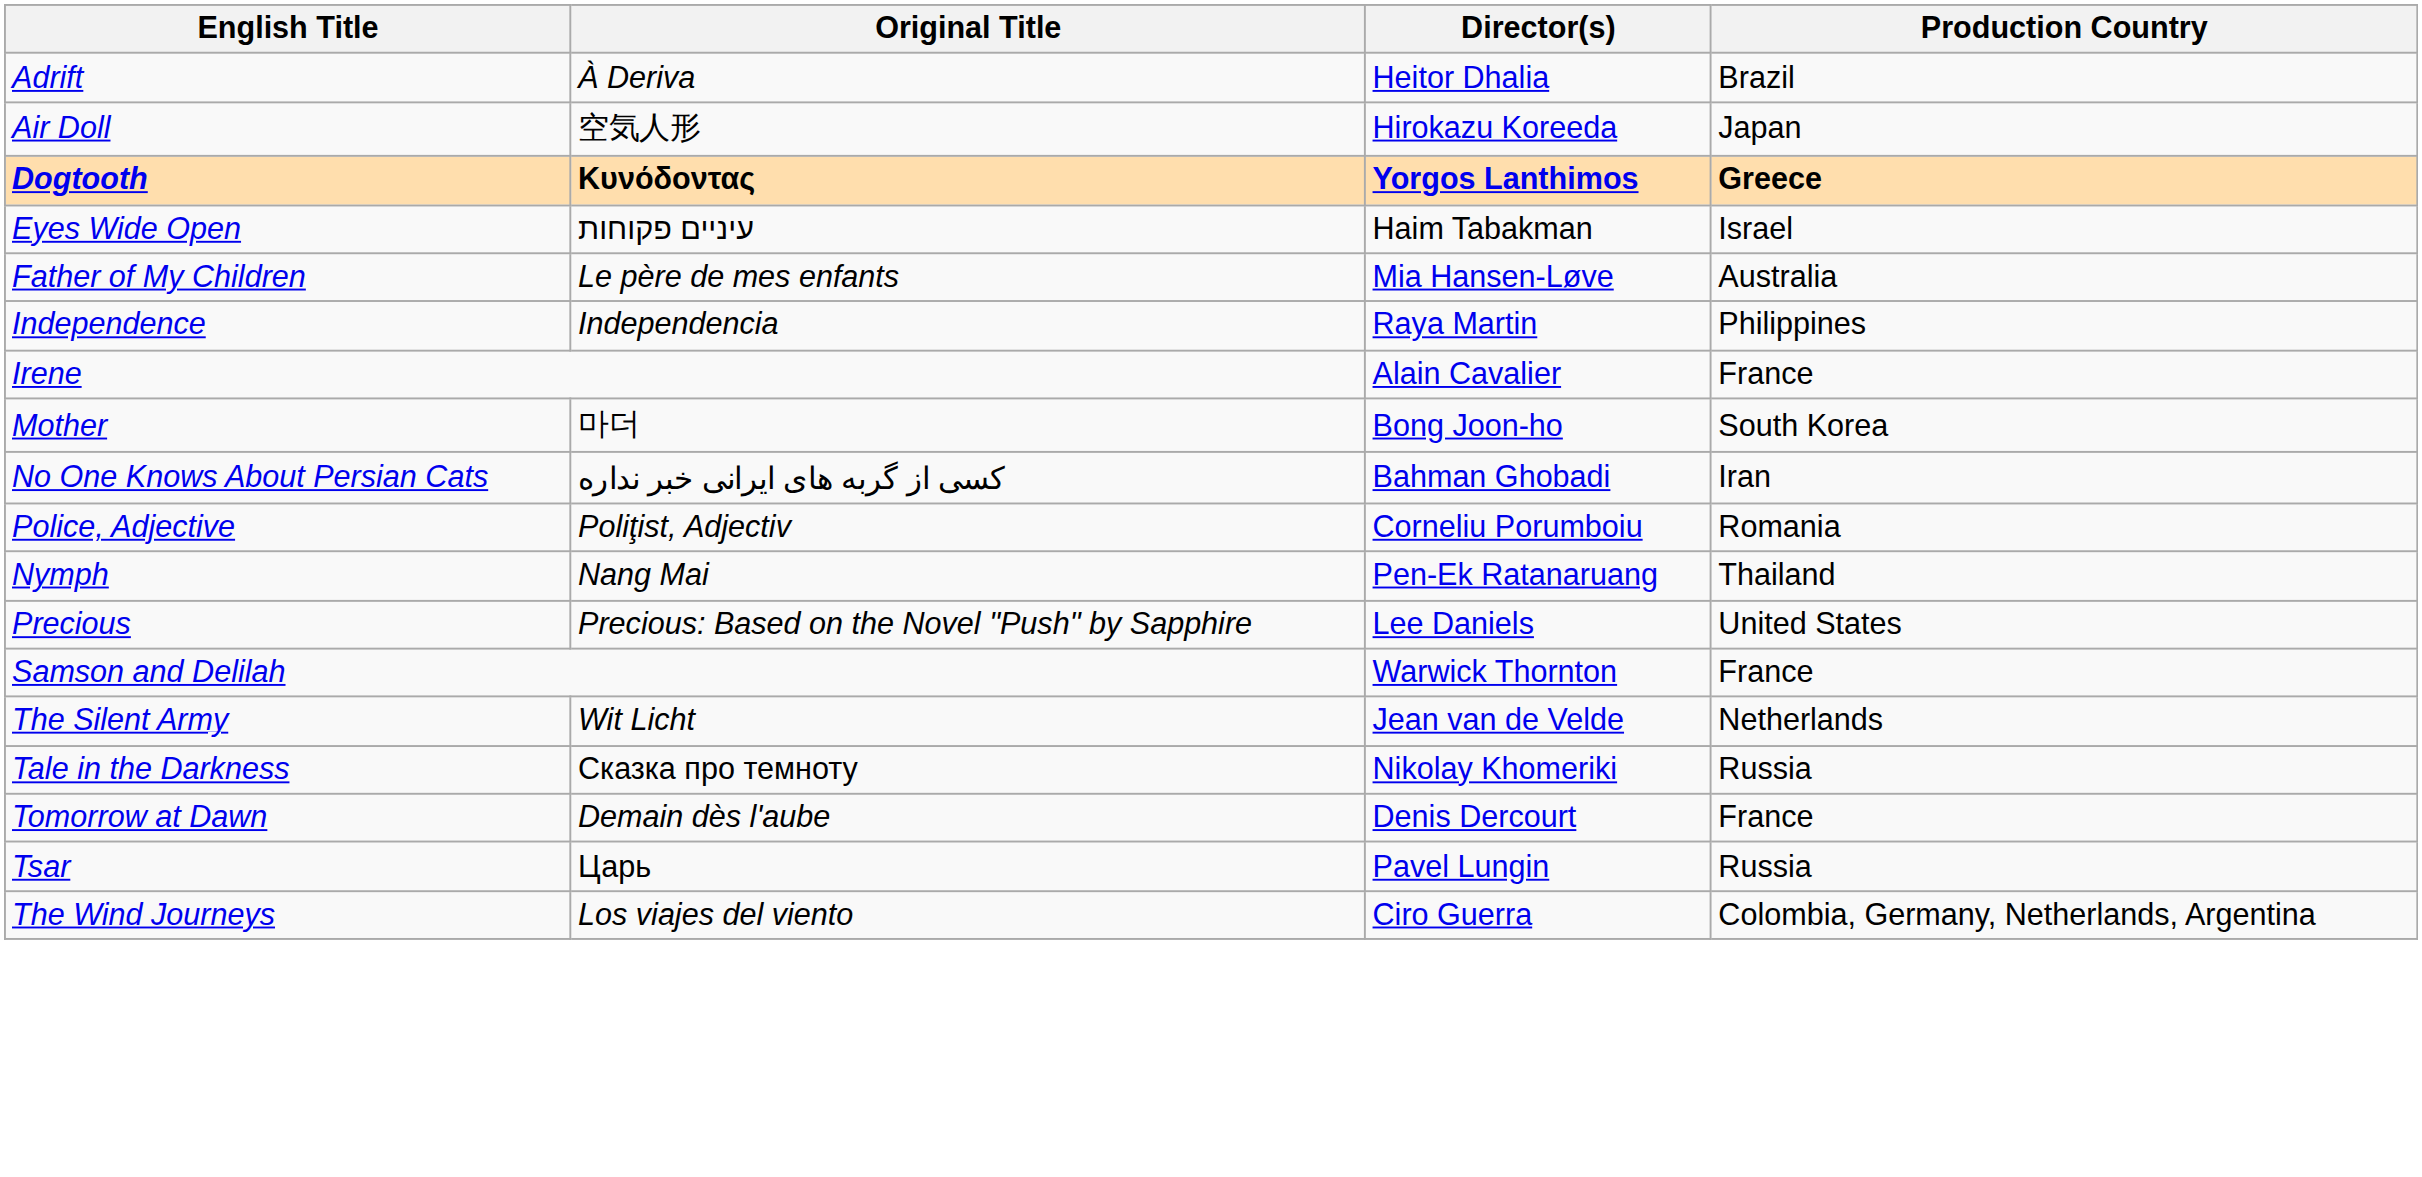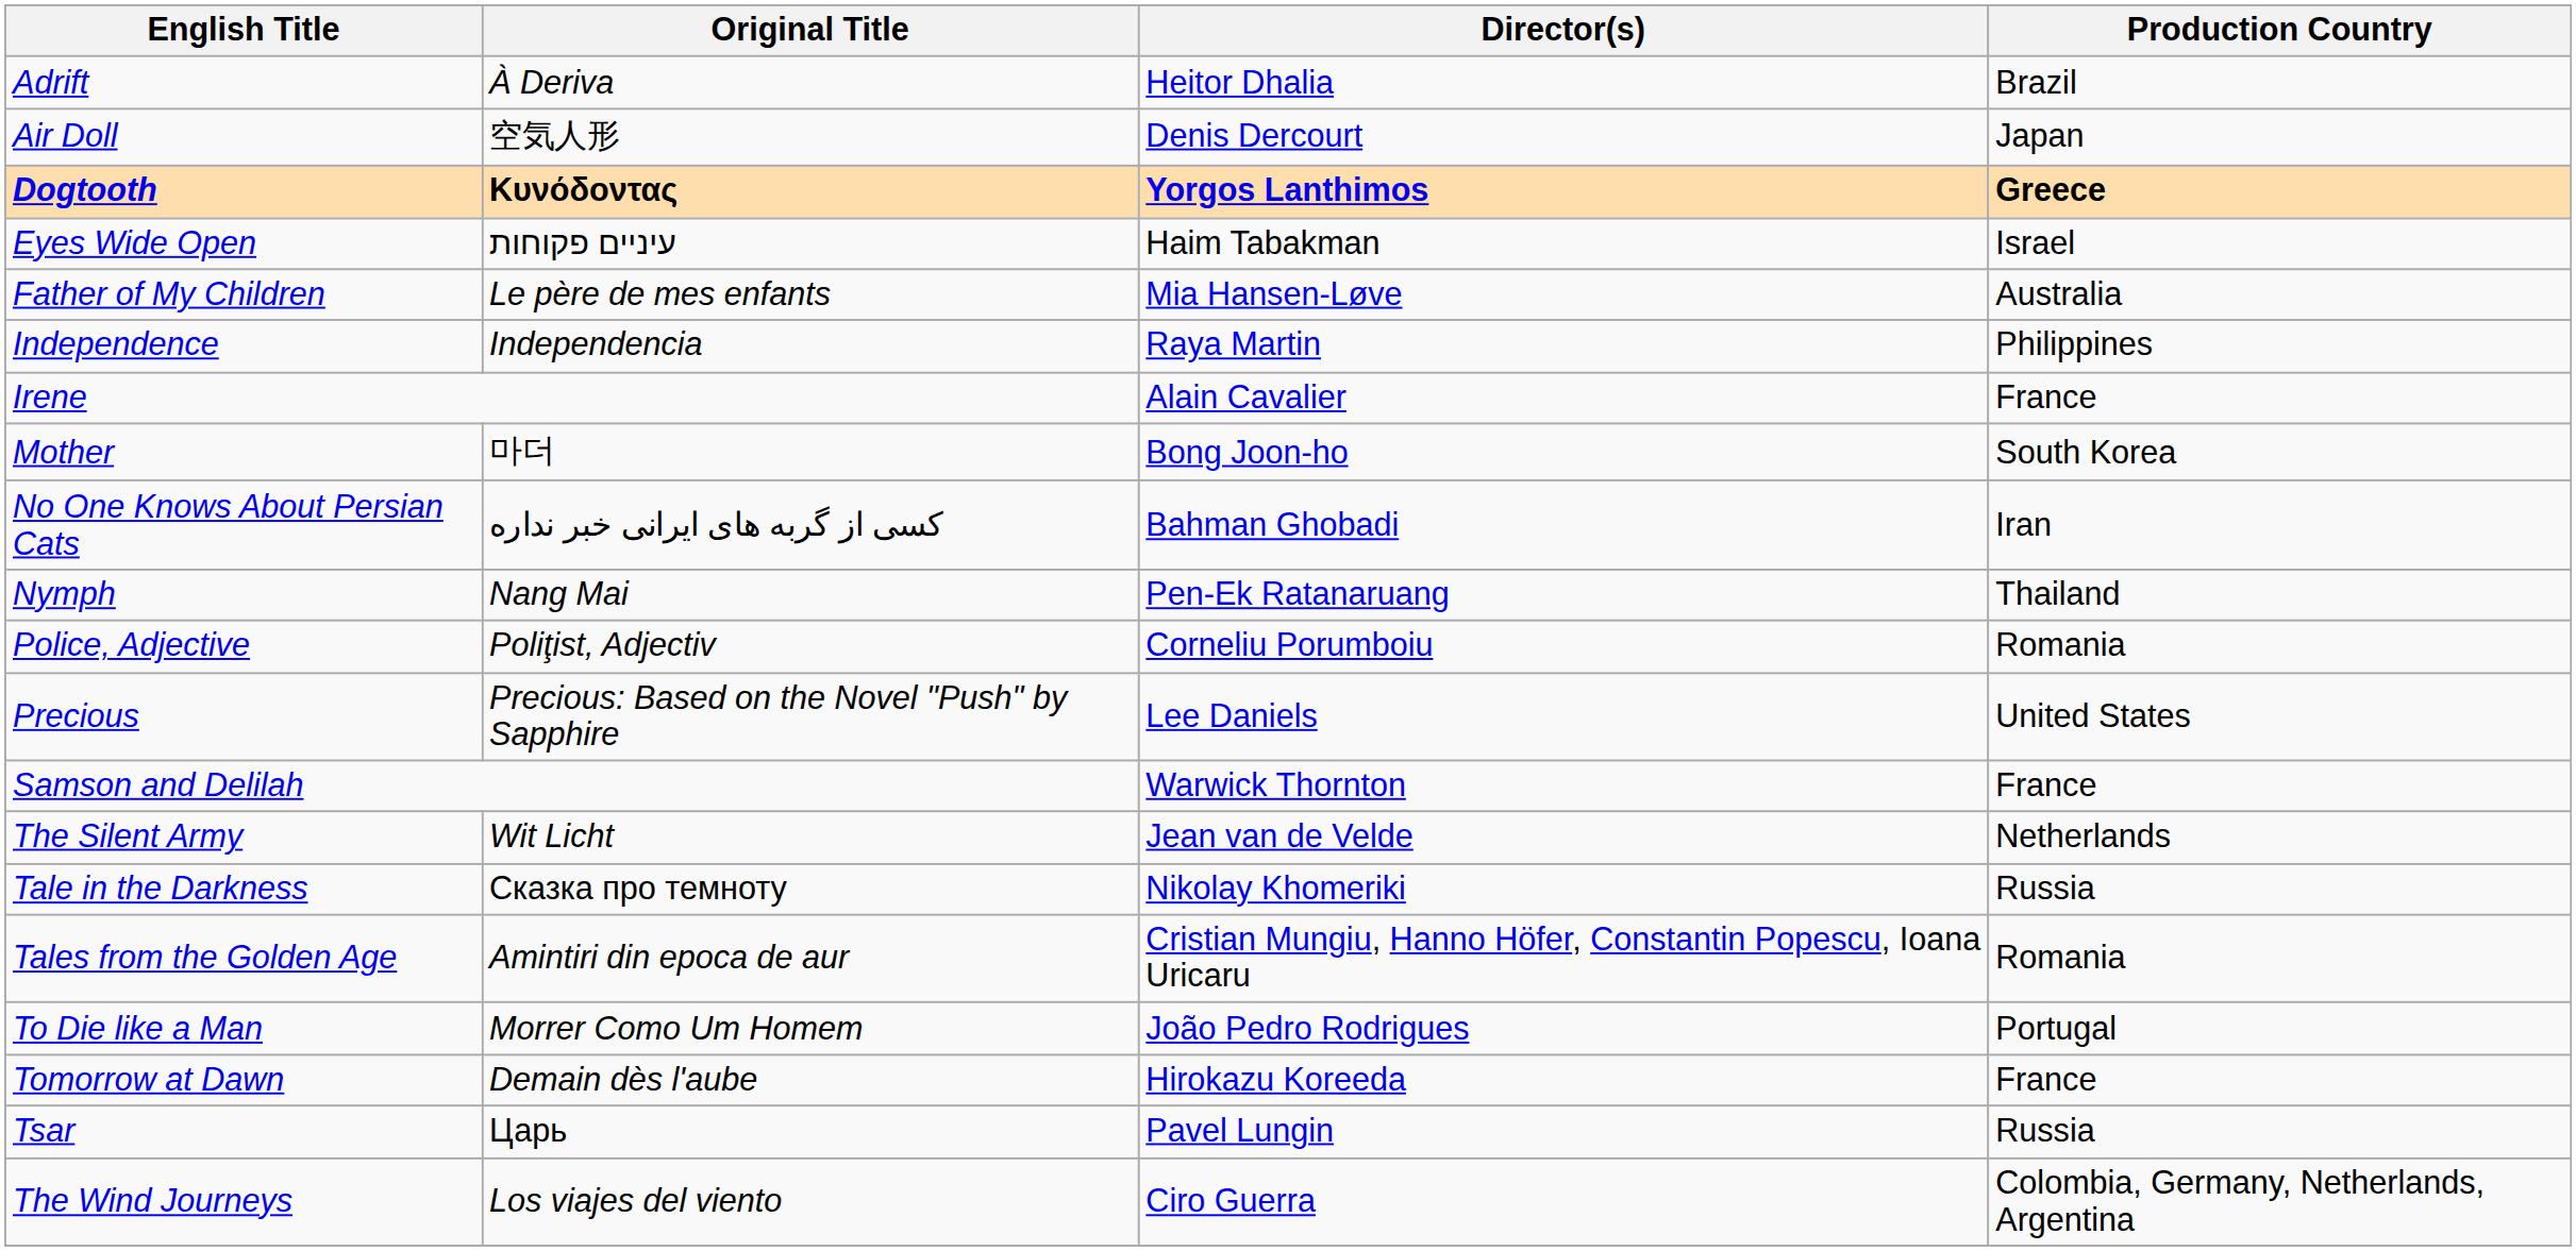Air Doll | Director(s): Hirokazu Koreeda -> Denis Dercourt
rows swapped: Nymph <-> Police, Adjective
+ row: Tales from the Golden Age | Amintiri din epoca de aur | Cristian Mungiu, Hanno Höfer, Constantin Popescu, Ioana Uricaru | Romania
+ row: To Die like a Man | Morrer Como Um Homem | João Pedro Rodrigues | Portugal
Tomorrow at Dawn | Director(s): Denis Dercourt -> Hirokazu Koreeda
